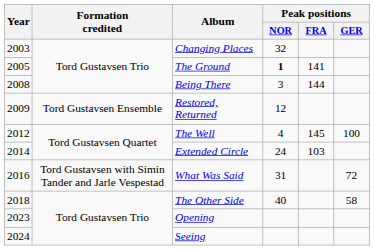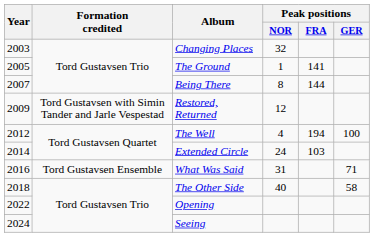The Ground | Peak positions / NOR: bold -> normal
Being There | Year: 2008 -> 2007
Being There | Peak positions / NOR: 3 -> 8
Restored, Returned | Formation credited: Tord Gustavsen Ensemble -> Tord Gustavsen with Simin Tander and Jarle Vespestad
The Well | Peak positions / FRA: 145 -> 194
What Was Said | Formation credited: Tord Gustavsen with Simin Tander and Jarle Vespestad -> Tord Gustavsen Ensemble
What Was Said | Peak positions / GER: 72 -> 71
Opening | Year: 2023 -> 2022
